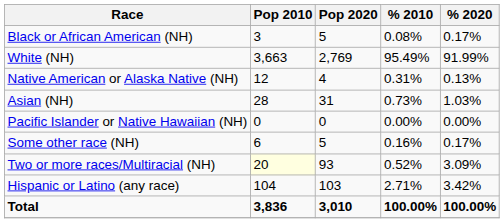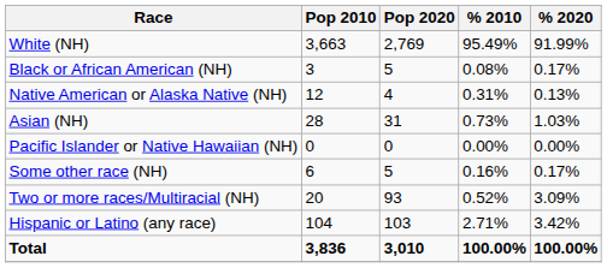rows swapped: White (NH) <-> Black or African American (NH)
Two or more races/Multiracial (NH) | Pop 2010: lightyellow background -> no background
